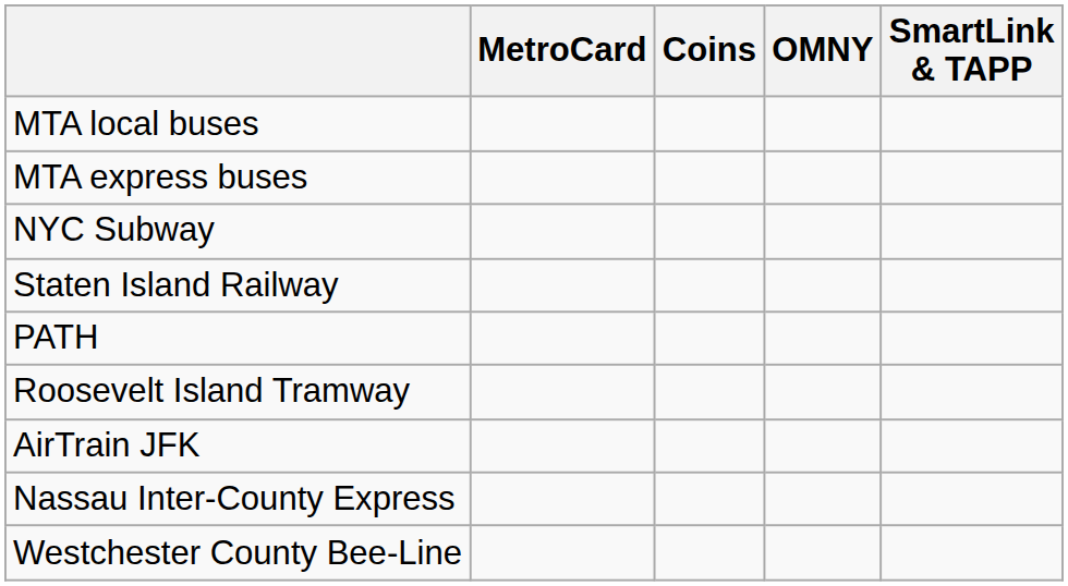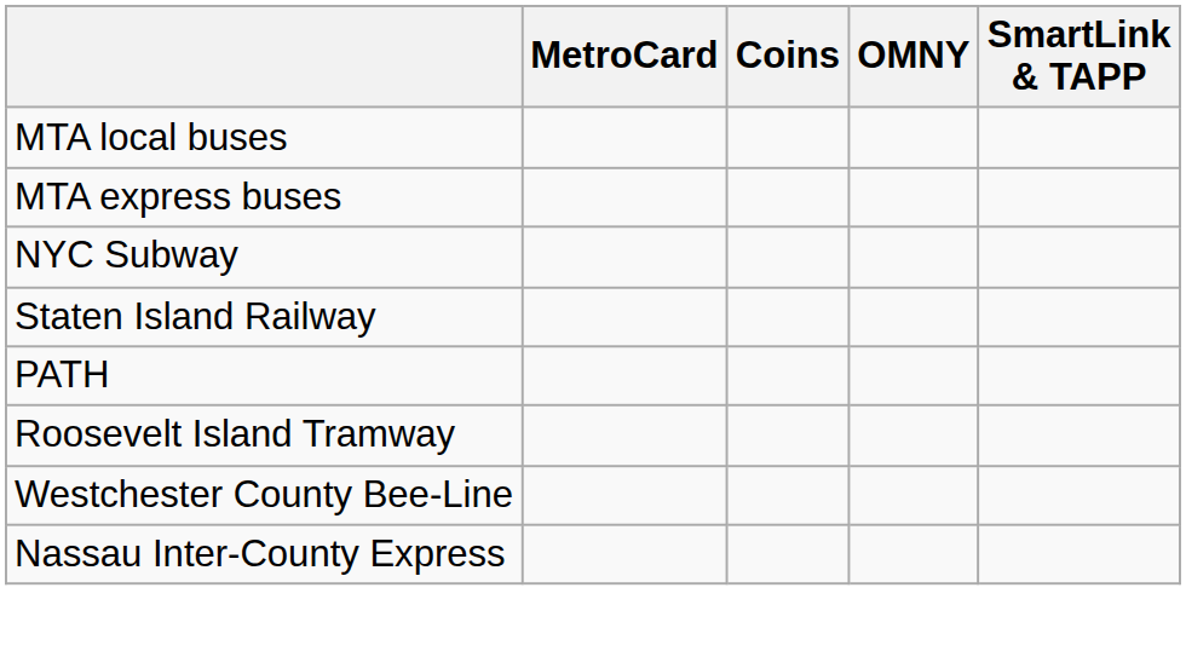- row: AirTrain JFK
rows swapped: Nassau Inter-County Express <-> Westchester County Bee-Line
